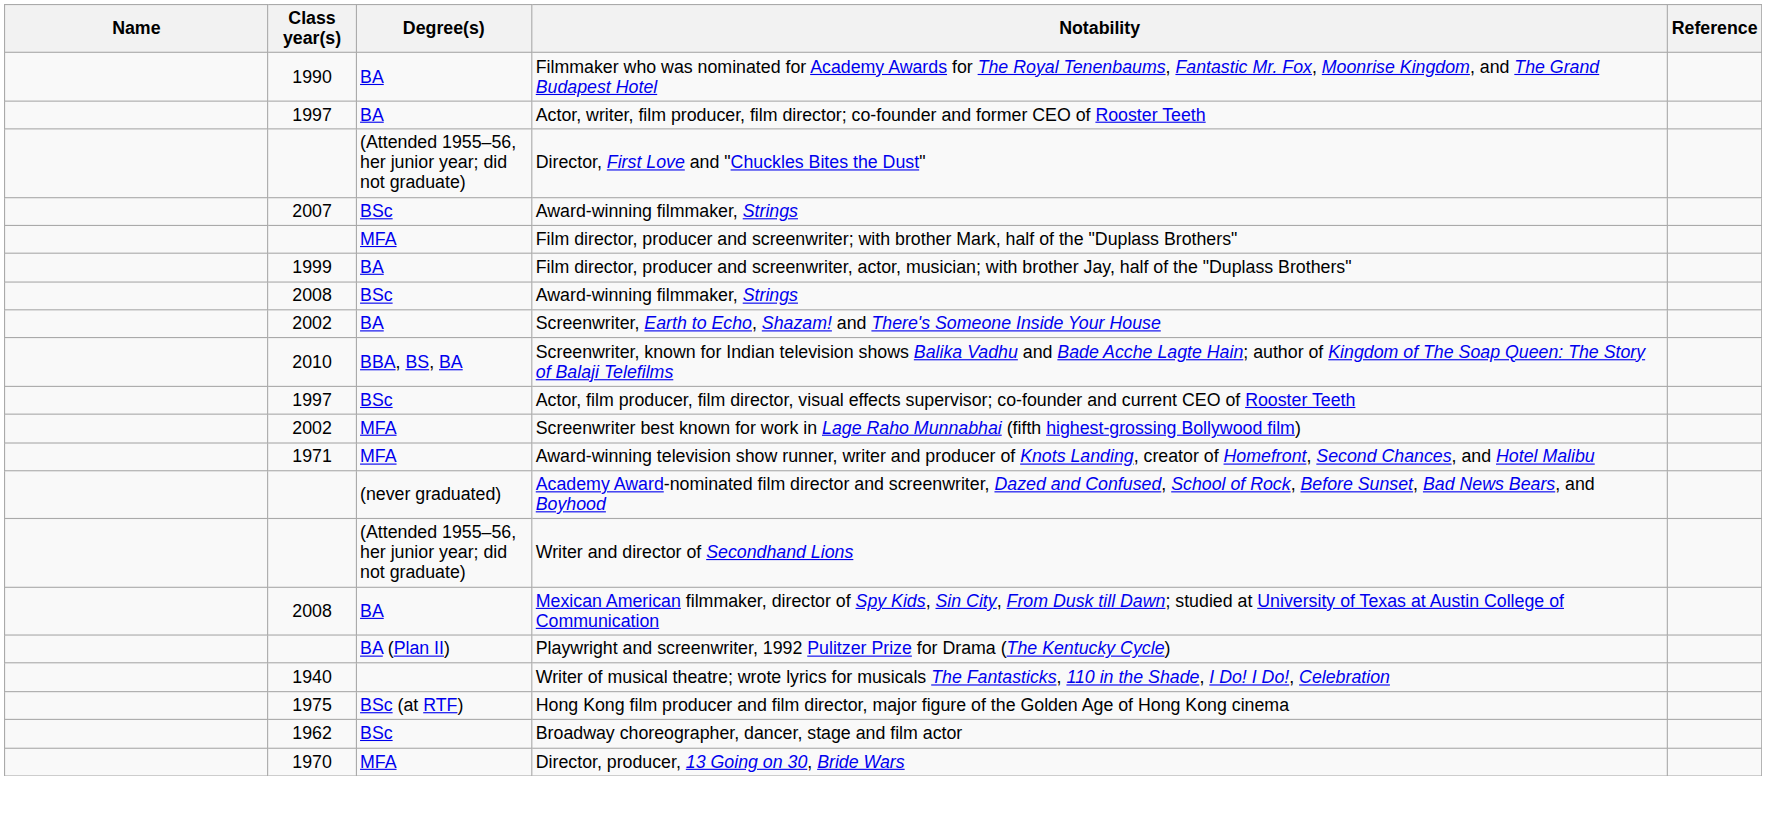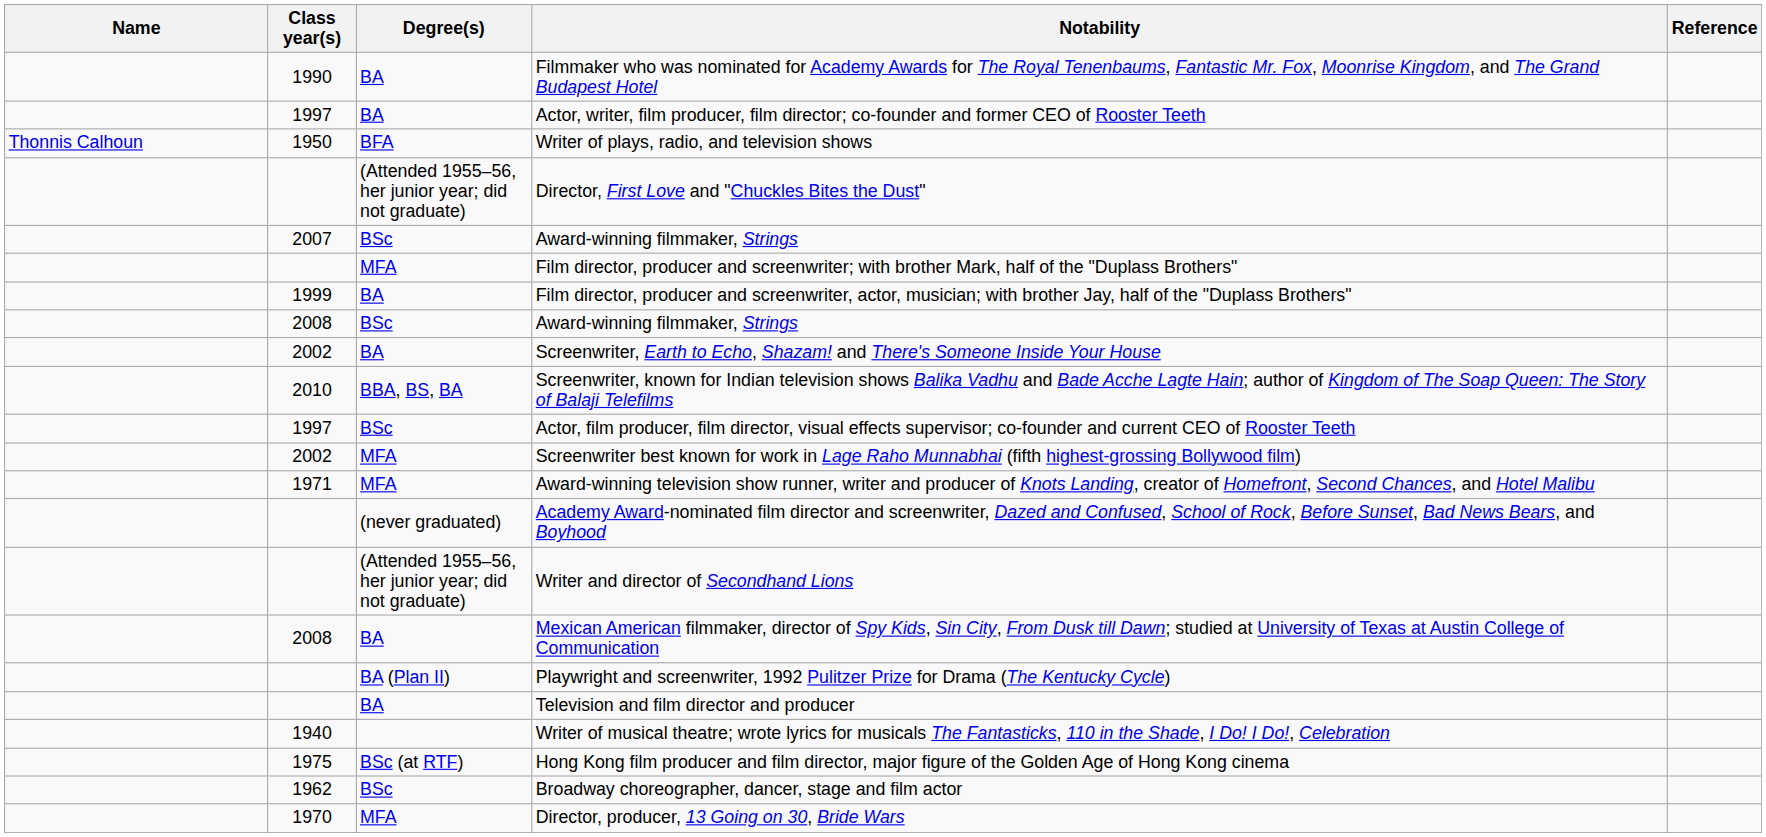+ row: Thonnis Calhoun | 1950 | BFA | Writer of plays, radio, and television shows
+ row: BA | Television and film director and producer
